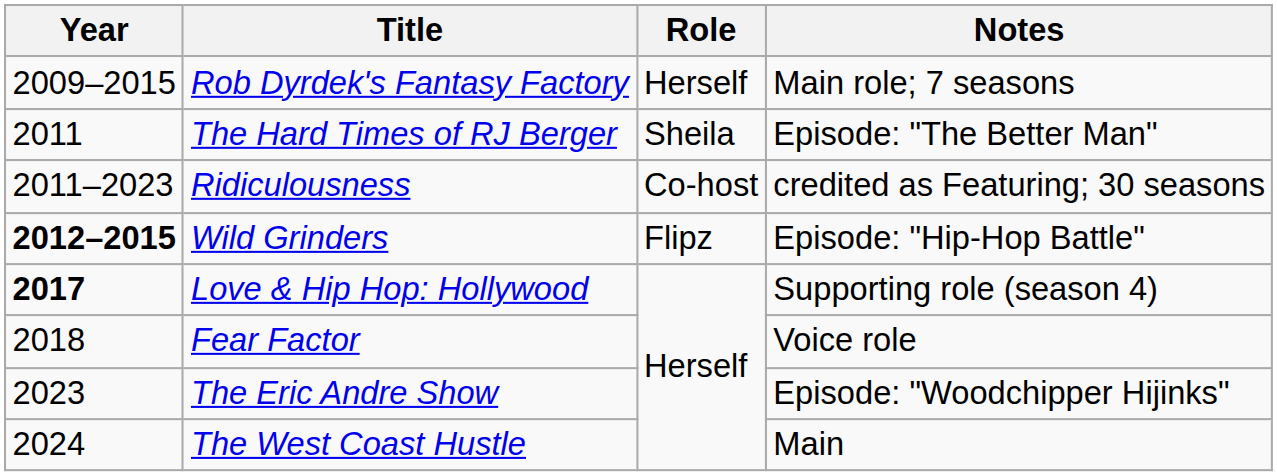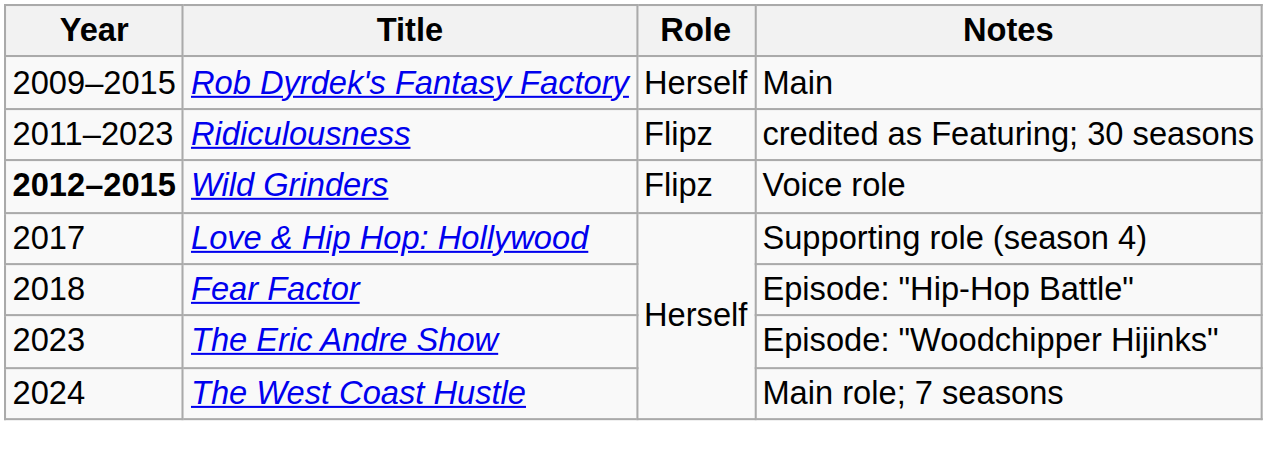Rob Dyrdek's Fantasy Factory | Notes: Main role; 7 seasons -> Main
- row: 2011 | The Hard Times of RJ Berger | Sheila | Episode: "The Better Man"
Ridiculousness | Role: Co-host -> Flipz
Wild Grinders | Notes: Episode: "Hip-Hop Battle" -> Voice role
Love & Hip Hop: Hollywood | Year: bold -> normal
Fear Factor | Notes: Voice role -> Episode: "Hip-Hop Battle"
The West Coast Hustle | Notes: Main -> Main role; 7 seasons
